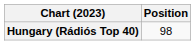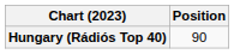Hungary (Rádiós Top 40) | Position: 98 -> 90
